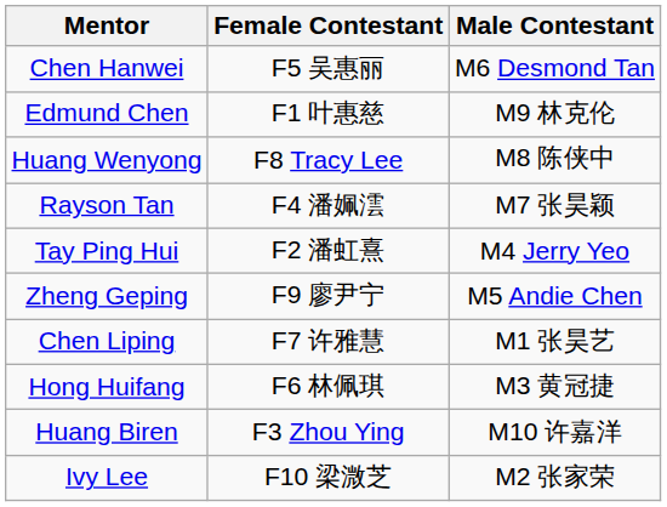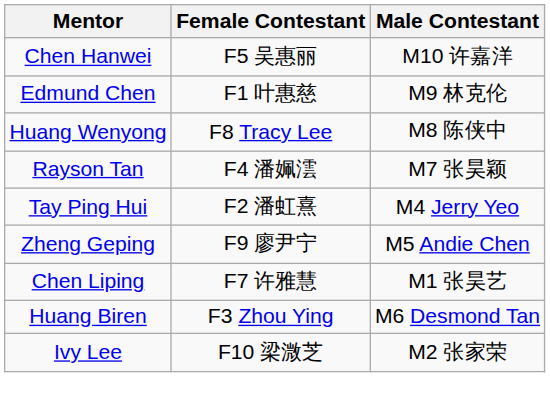Chen Hanwei | Male Contestant: M6 Desmond Tan -> M10 许嘉洋
- row: Hong Huifang | F6 林佩琪 | M3 黄冠捷
Huang Biren | Male Contestant: M10 许嘉洋 -> M6 Desmond Tan
